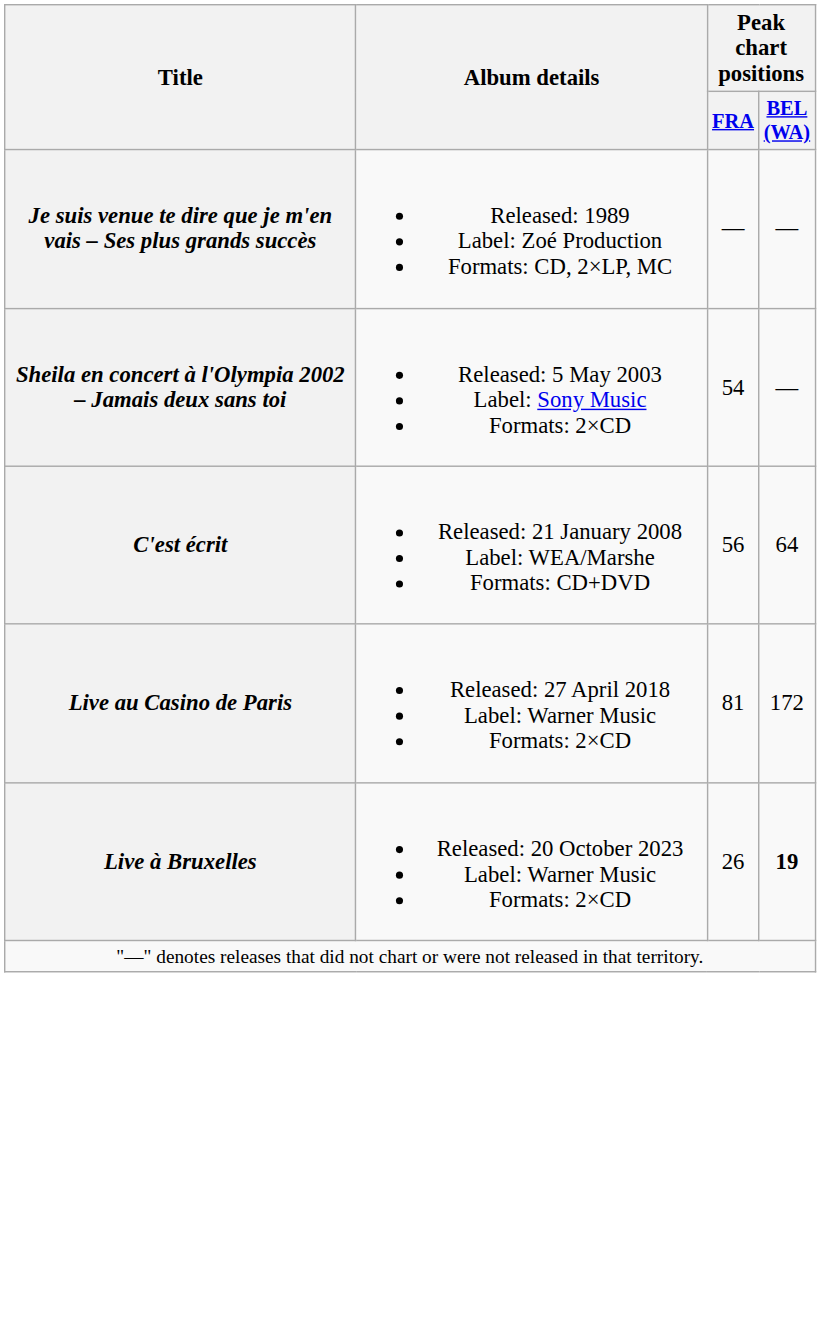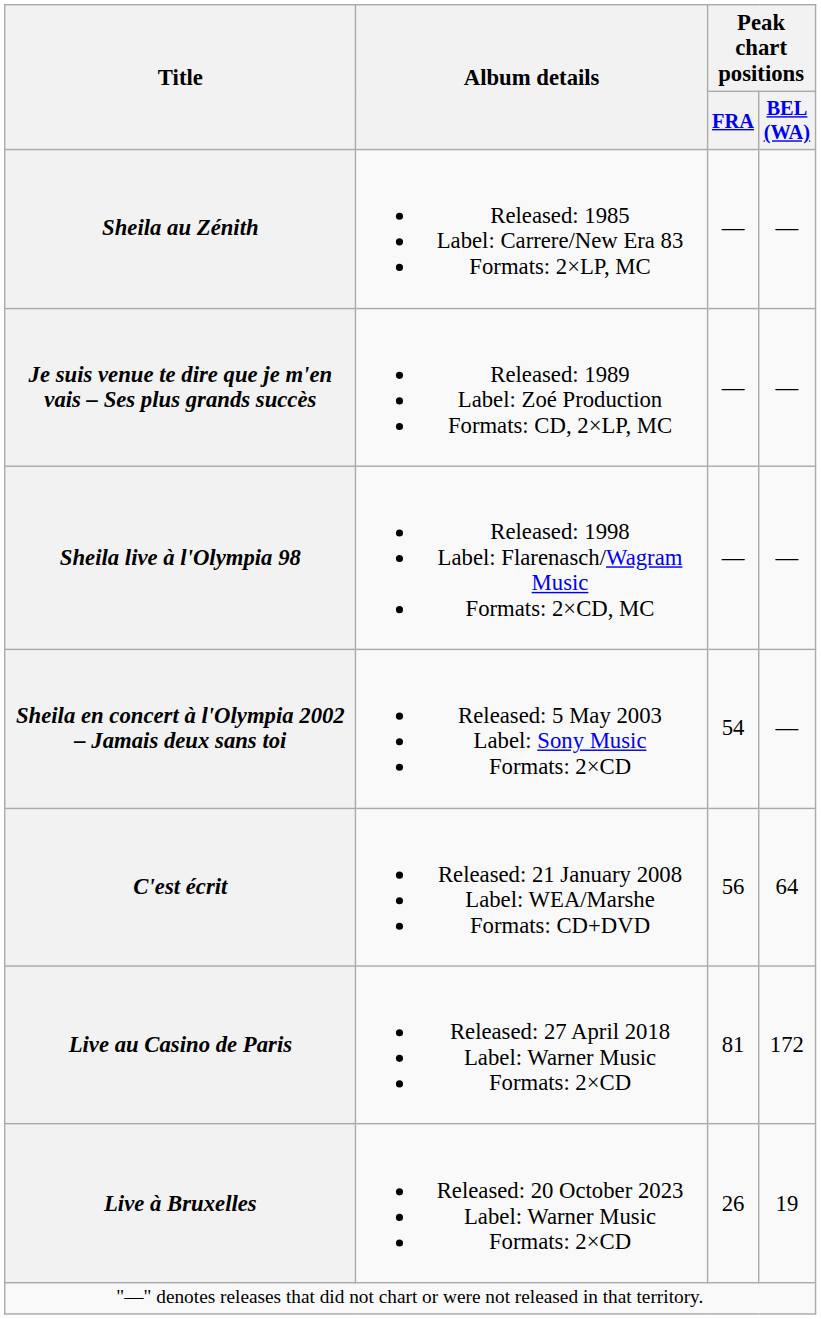+ row: Sheila au Zénith | Released: 1985 Label: Carrere/New Era 83 Formats: 2×LP, MC | — | —
+ row: Sheila live à l'Olympia 98 | Released: 1998 Label: Flarenasch/Wagram Music Formats: 2×CD, MC | — | —
Live à Bruxelles | Peak chart positions / BEL (WA): bold -> normal
